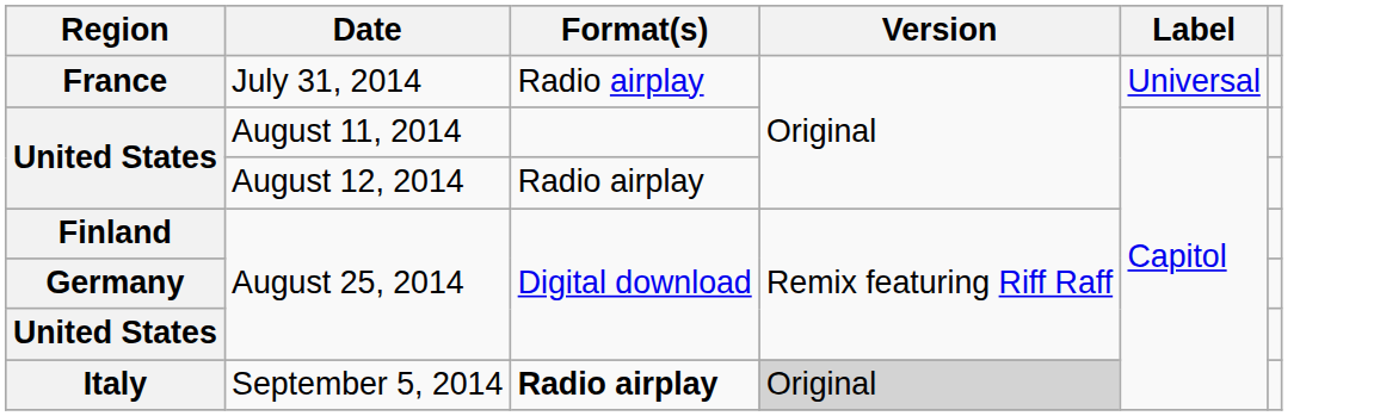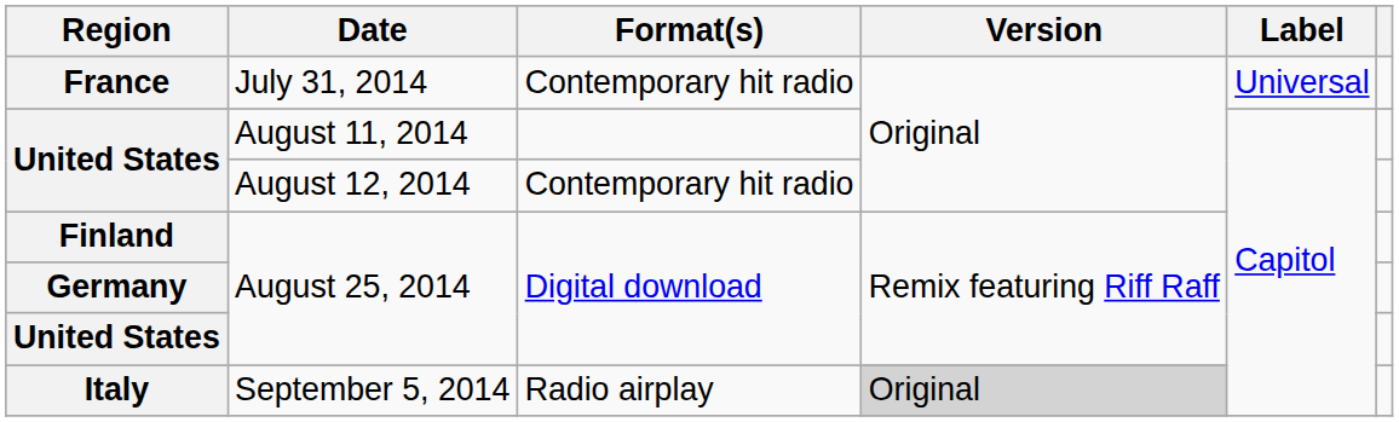France | Format(s): Radio airplay -> Contemporary hit radio
United States / August 12, 2014 | Format(s): Radio airplay -> Contemporary hit radio
Italy | Format(s): bold -> normal
